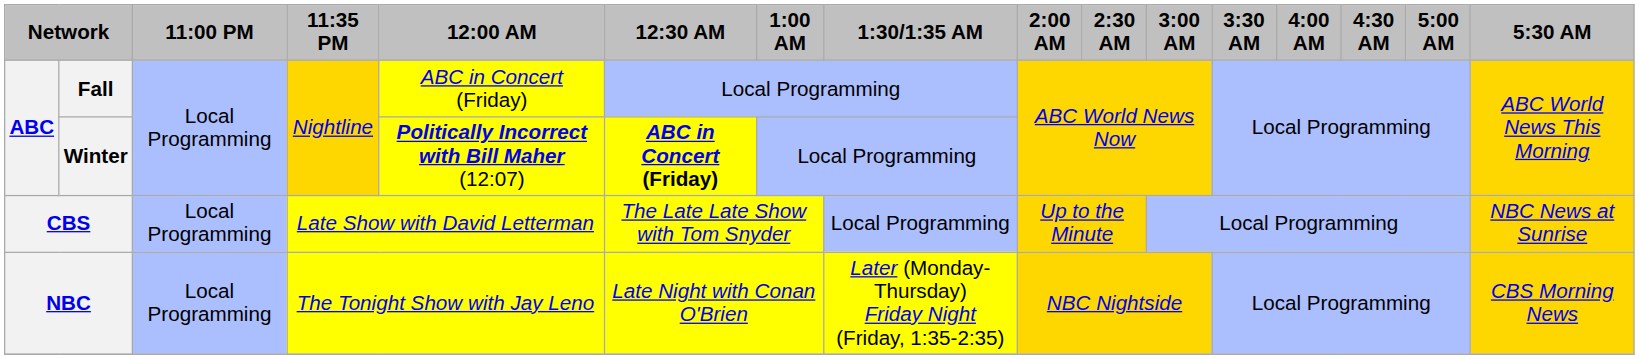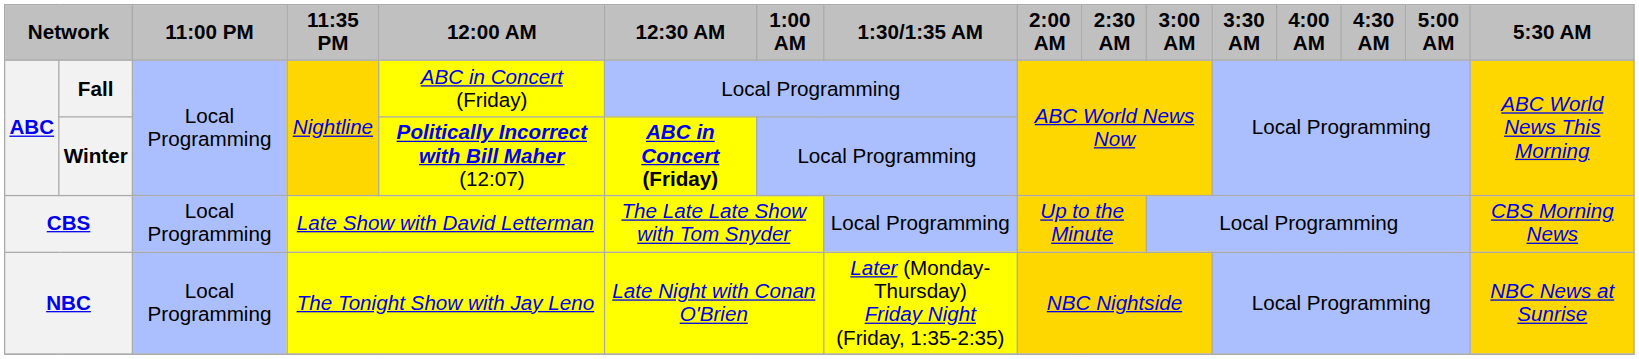CBS | 5:30 AM: NBC News at Sunrise -> CBS Morning News
NBC | 5:30 AM: CBS Morning News -> NBC News at Sunrise
